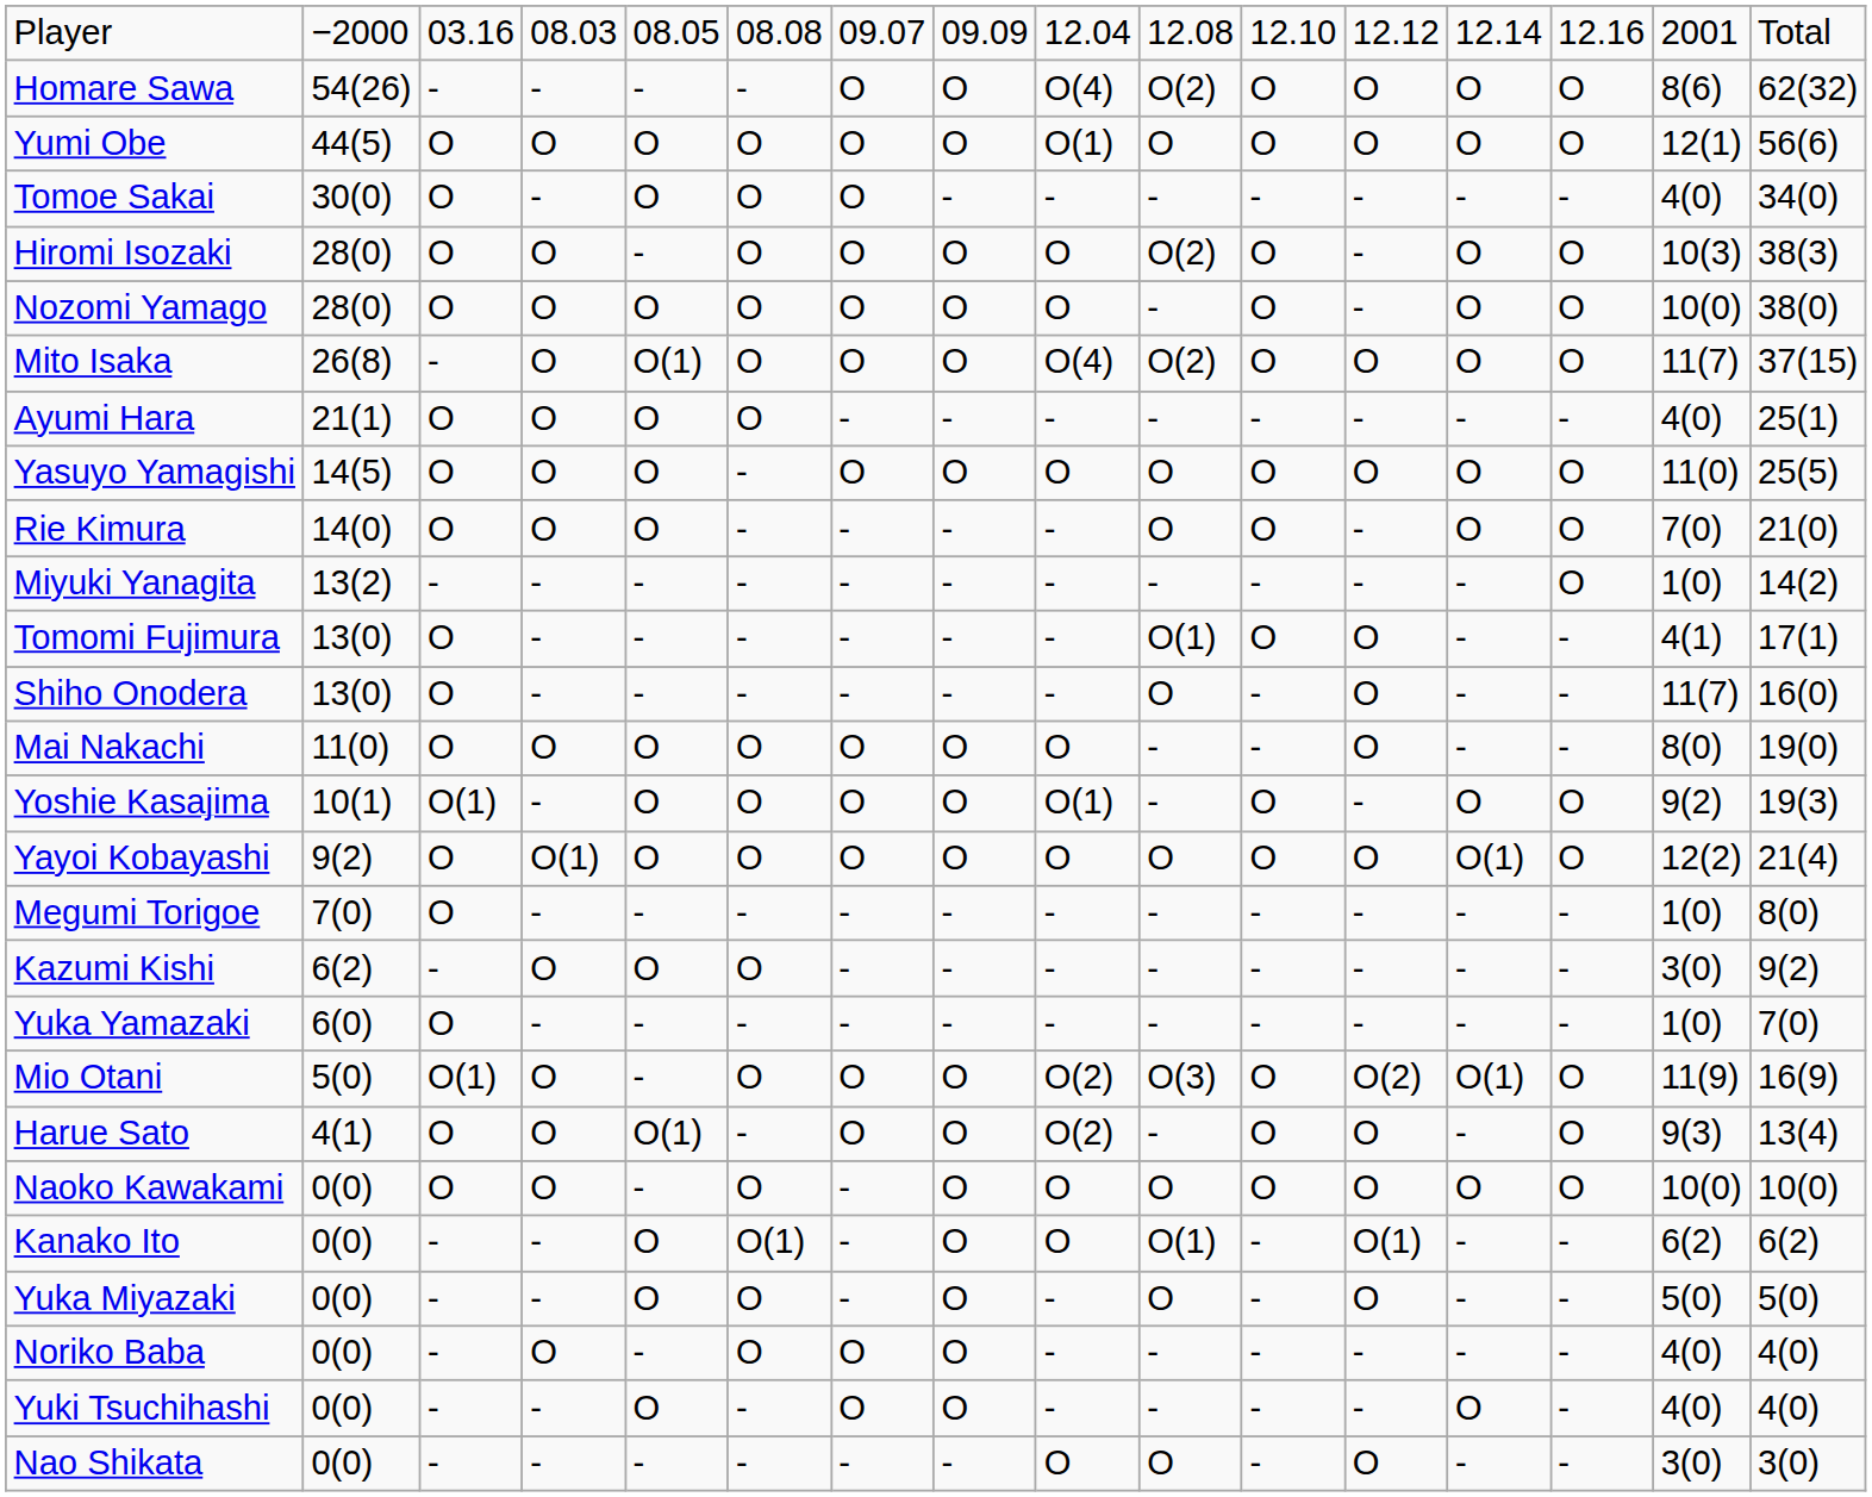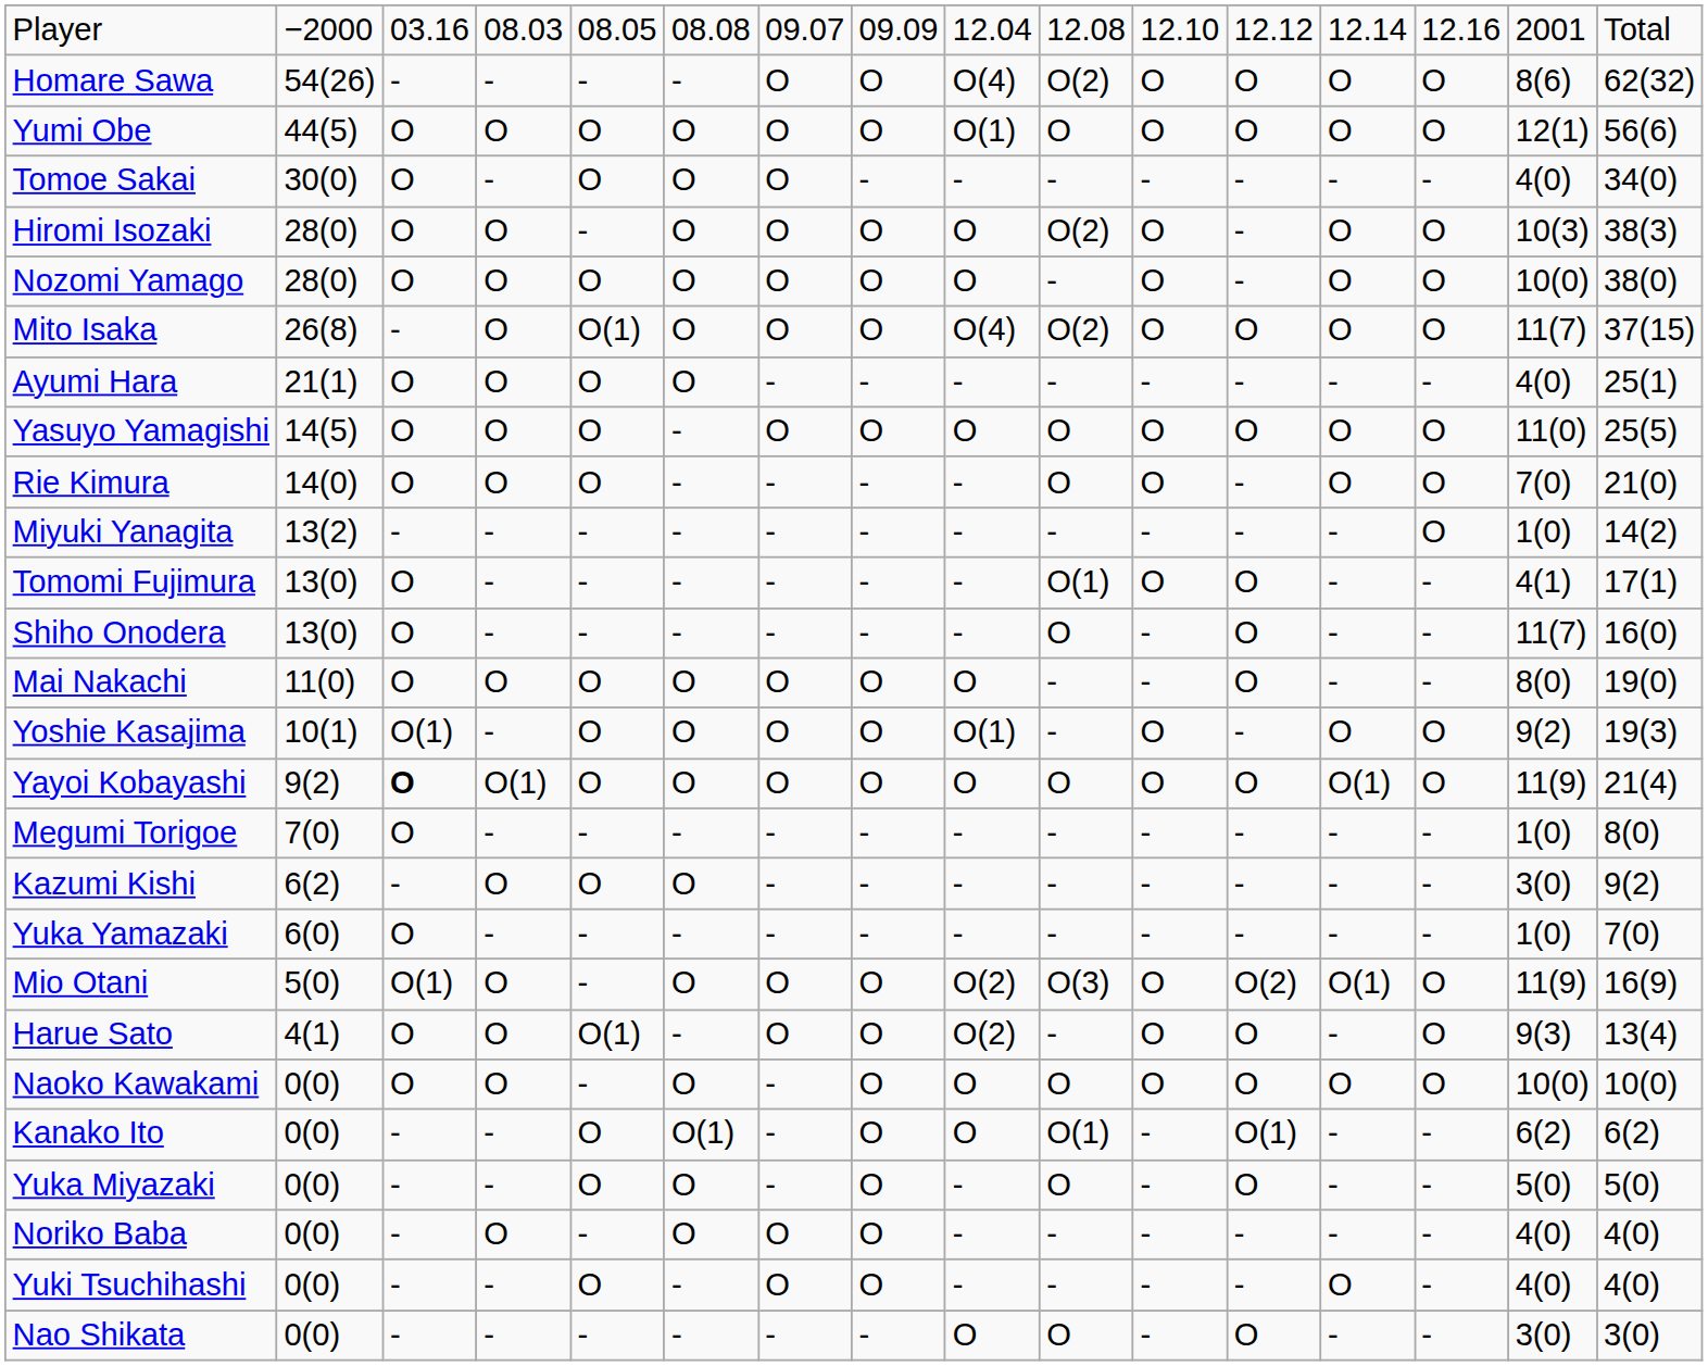Yayoi Kobayashi | column 3: normal -> bold
Yayoi Kobayashi | column 15: 12(2) -> 11(9)
